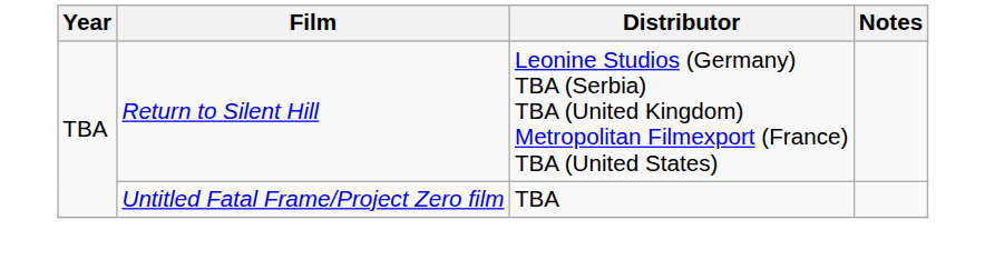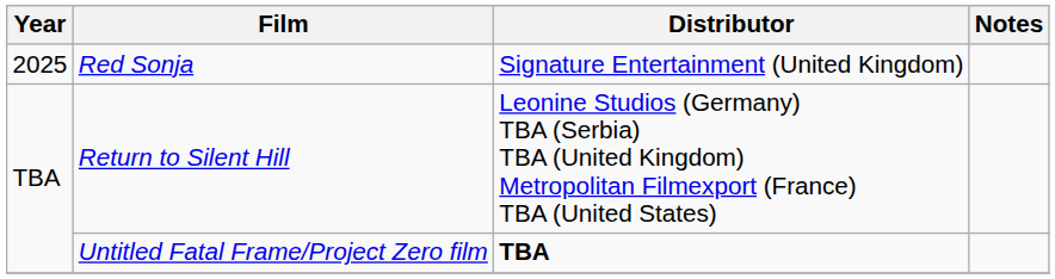+ row: 2025 | Red Sonja | Signature Entertainment (United Kingdom)
Untitled Fatal Frame/Project Zero film | Distributor: normal -> bold
